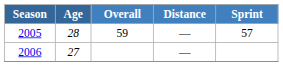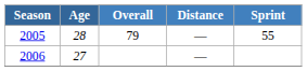2005 | Overall: 59 -> 79
2005 | Sprint: 57 -> 55
